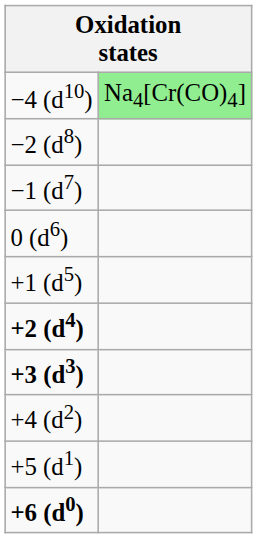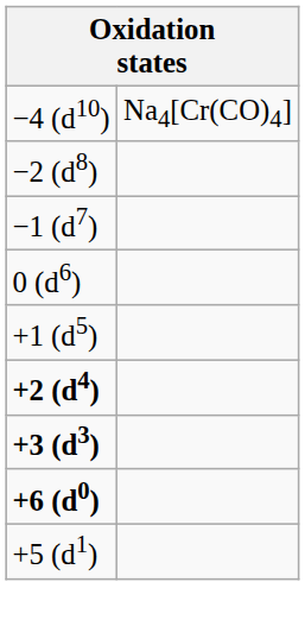−4 (d10) | column 2: lightgreen background -> no background
- row: +4 (d2)
rows swapped: +5 (d1) <-> +6 (d0)
